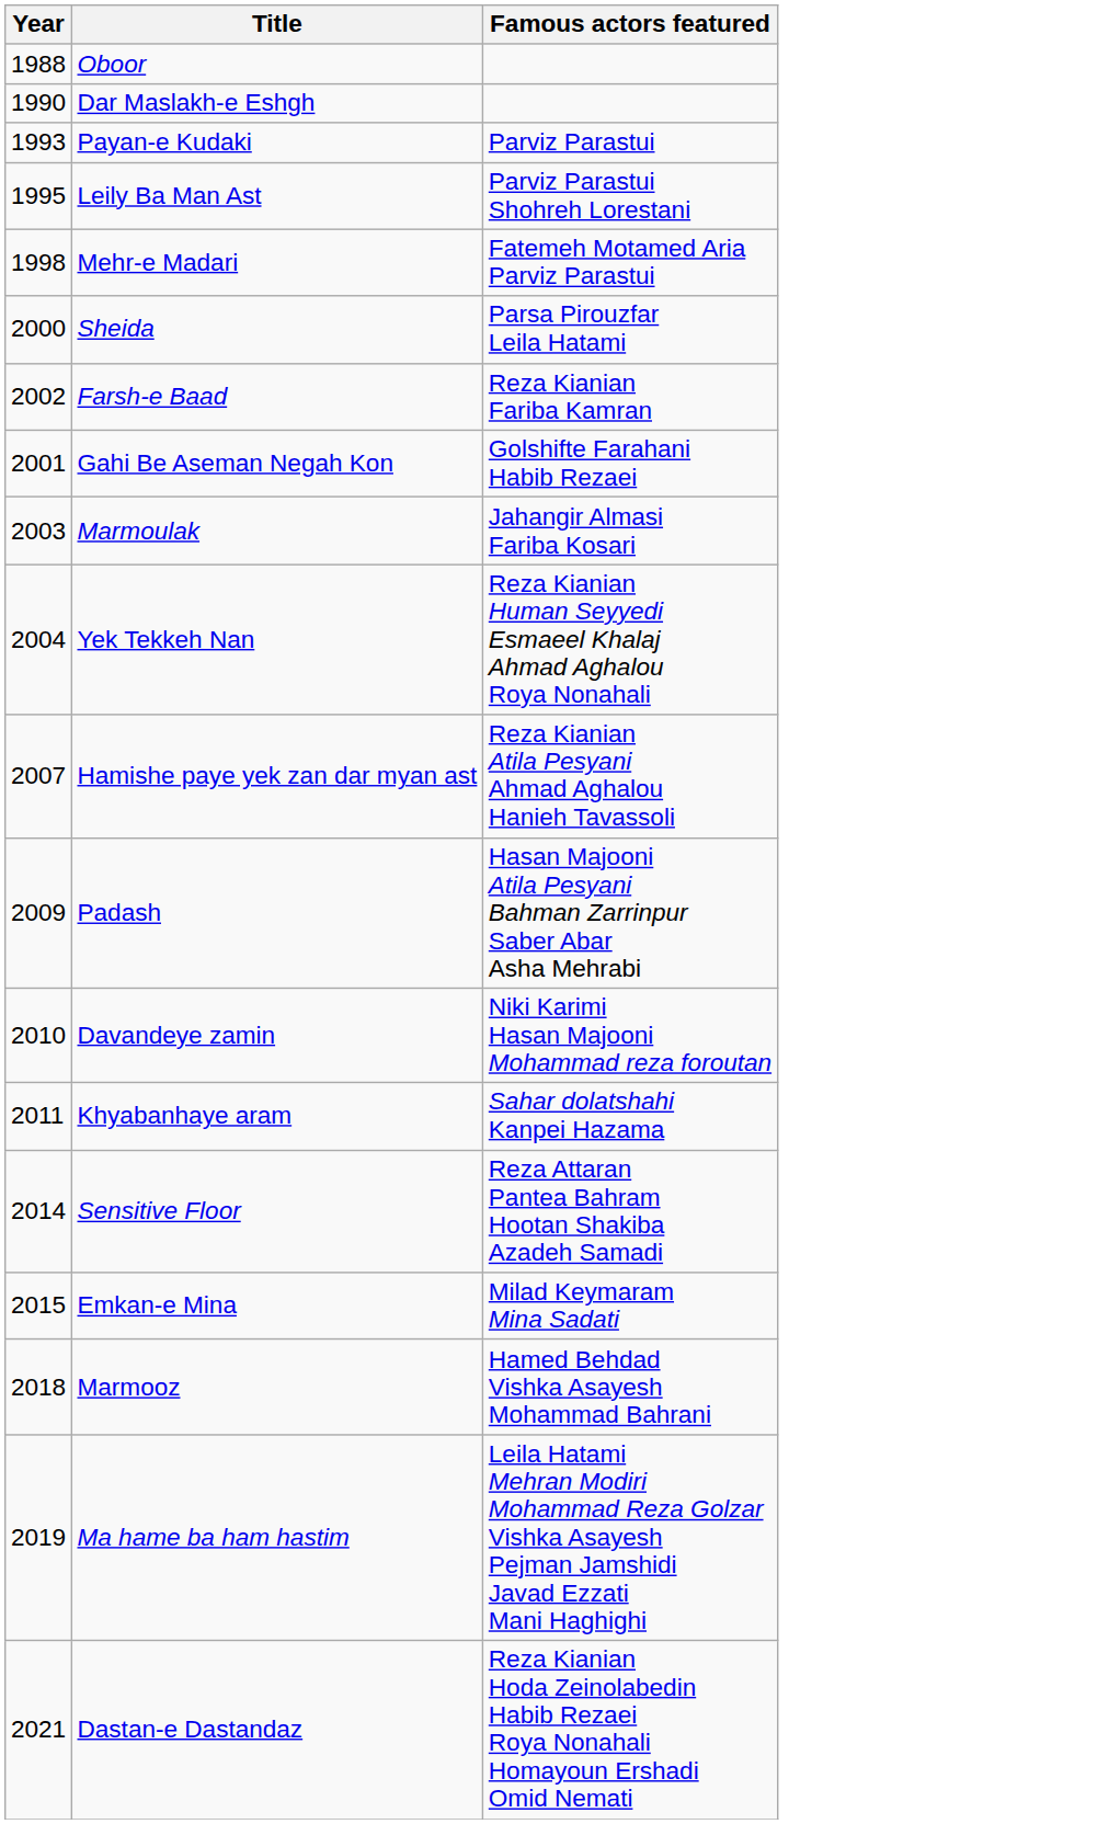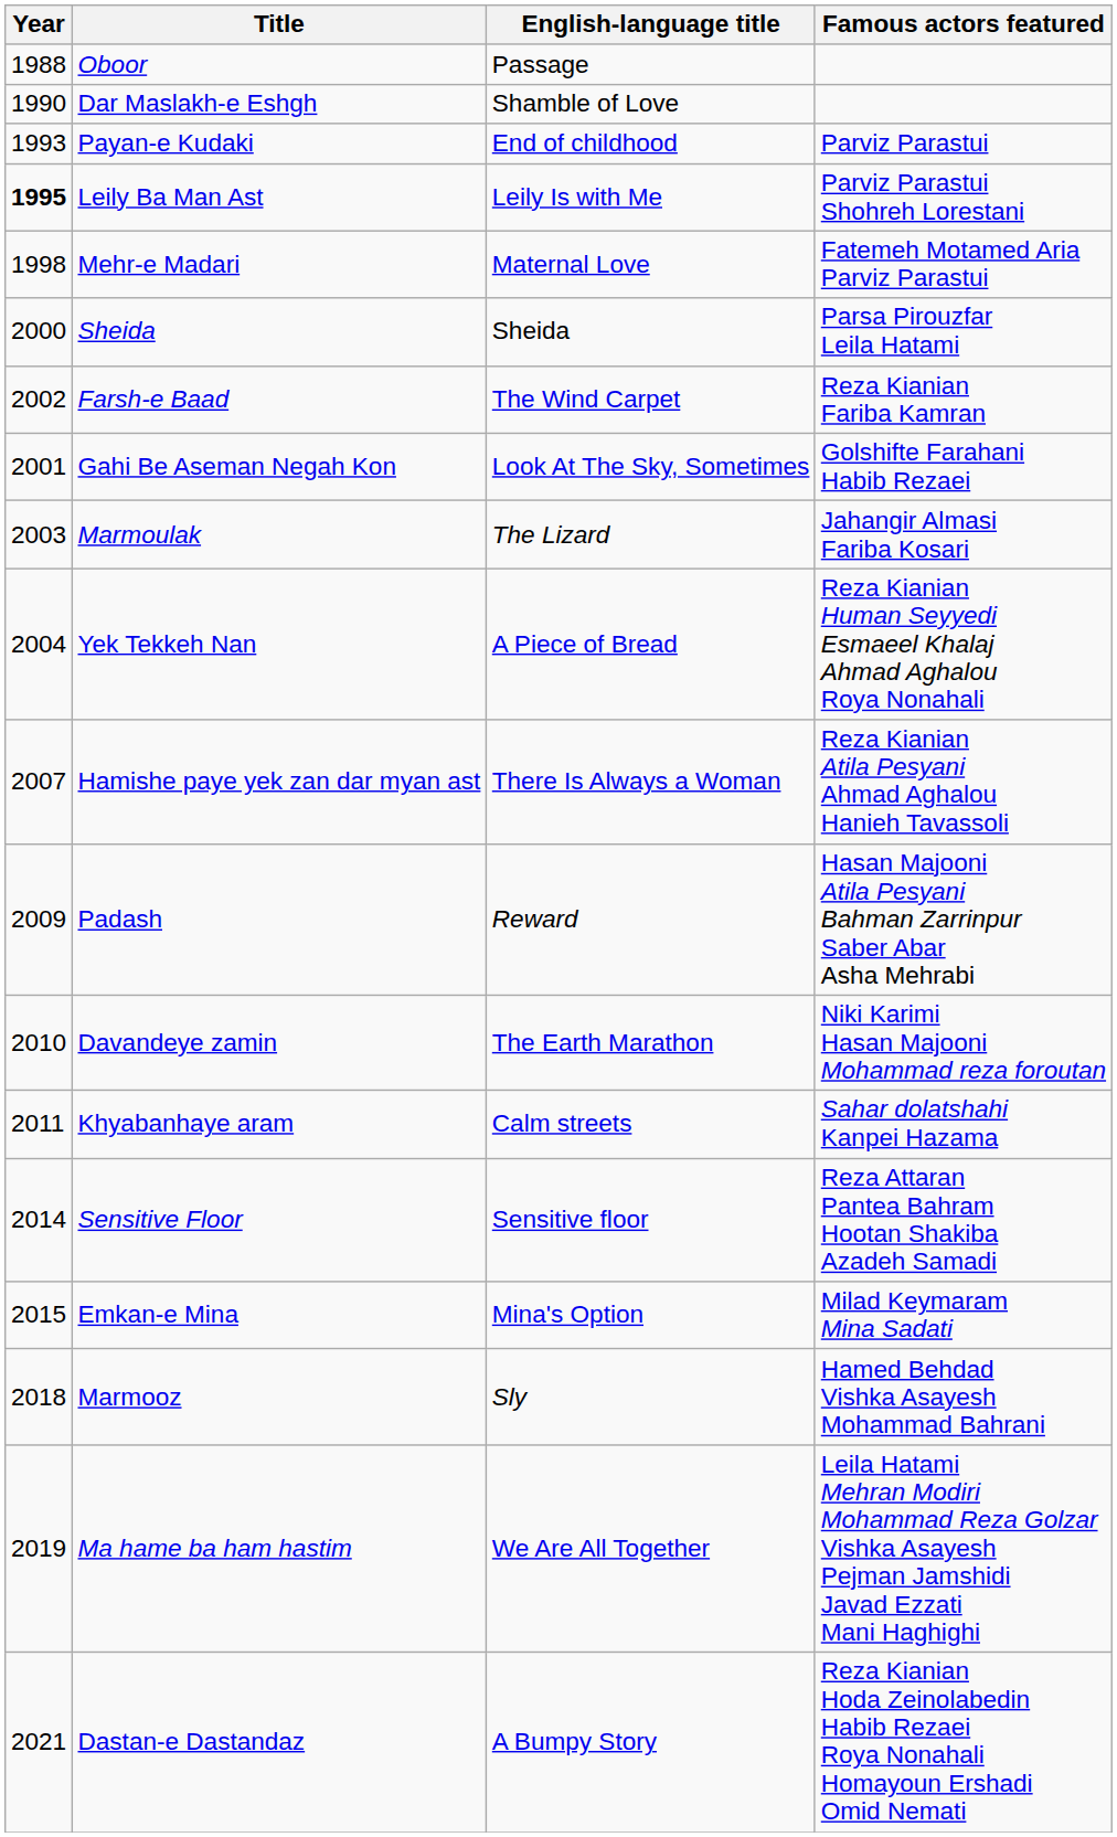+ column: English-language title | Passage | Shamble of Love | End of childhood | Leily Is with Me | Maternal Love | Sheida | The Wind Carpet | Look At The Sky, Sometimes | The Lizard | A Piece of Bread | There Is Always a Woman | Reward | The Earth Marathon | Calm streets | Sensitive floor | Mina's Option | Sly | We Are All Together | A Bumpy Story
Leily Ba Man Ast | Year: normal -> bold
